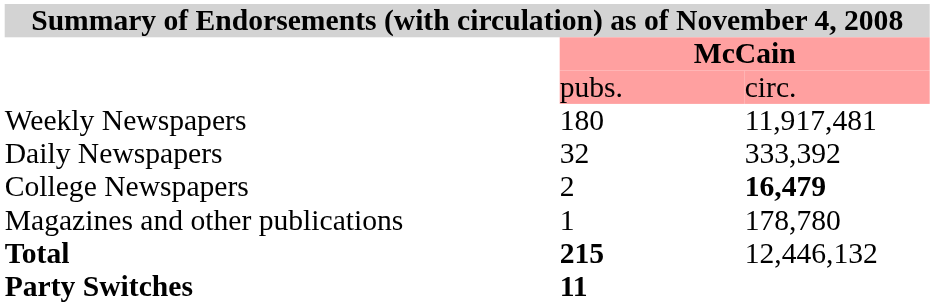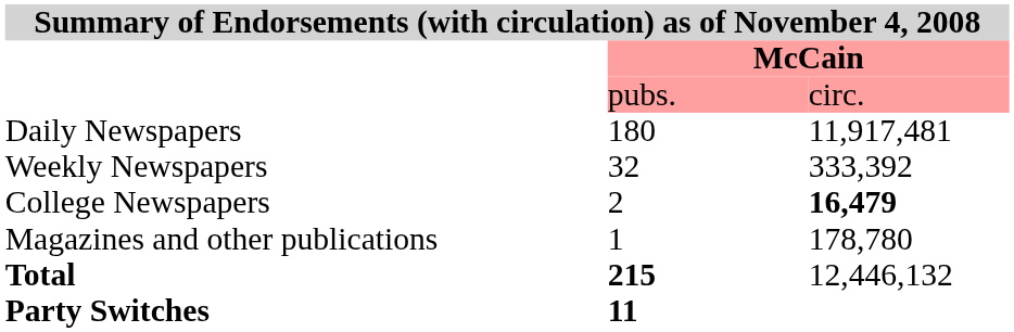180 | column 1: Weekly Newspapers -> Daily Newspapers
32 | column 1: Daily Newspapers -> Weekly Newspapers
